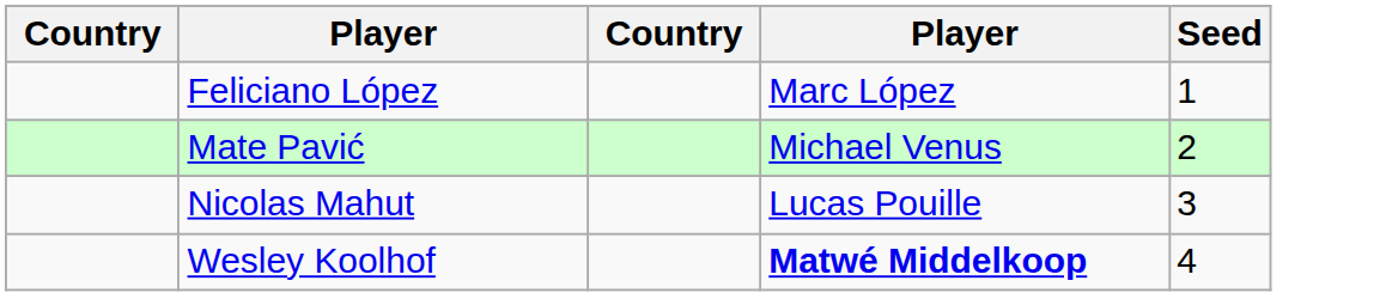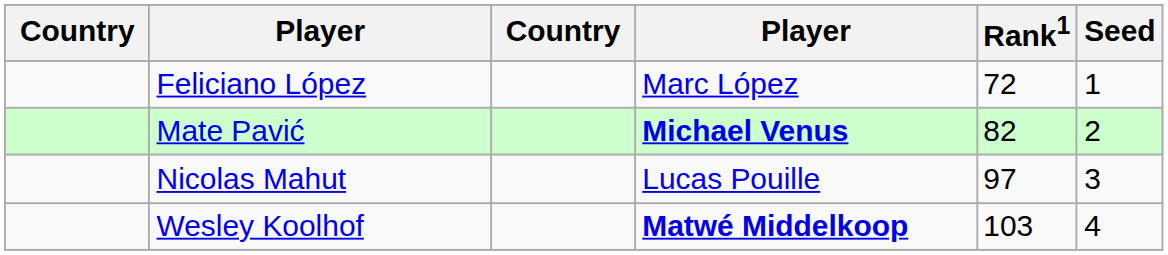+ column: Rank1 | 72 | 82 | 97 | 103
Mate Pavić | column 4: normal -> bold
